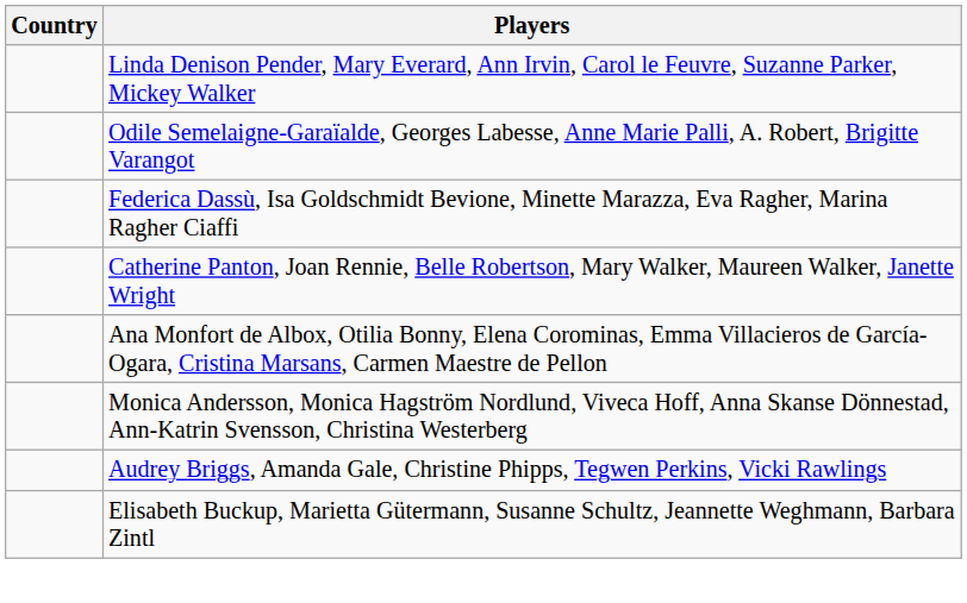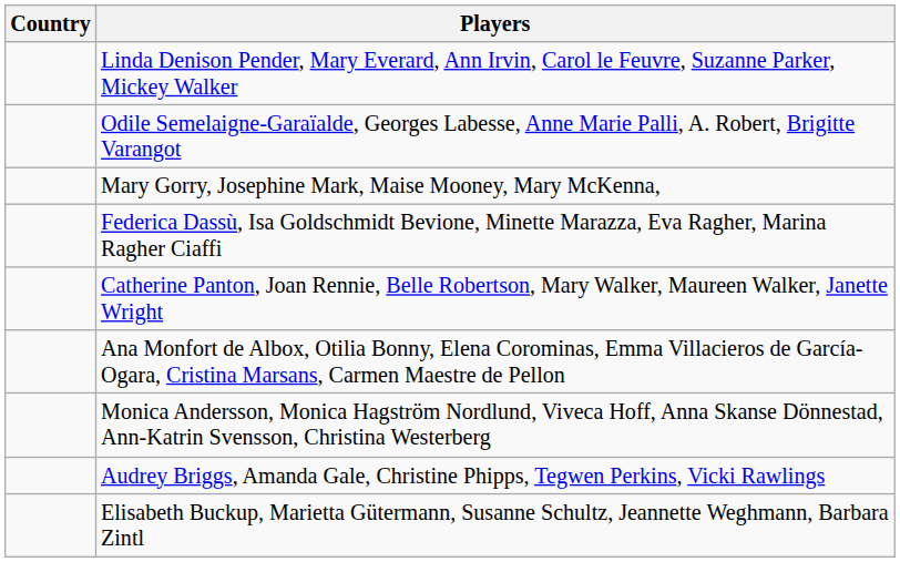+ row: Mary Gorry, Josephine Mark, Maise Mooney, Mary McKenna,
